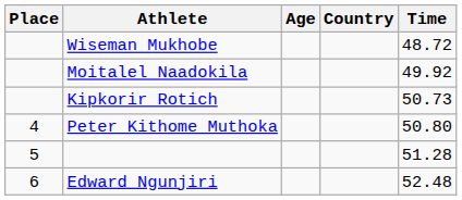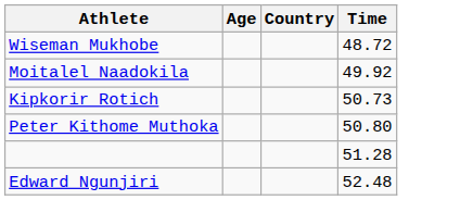- column: Place | 4 | 5 | 6
